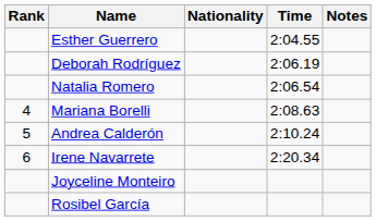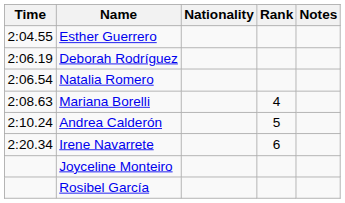columns swapped: Rank <-> Time
